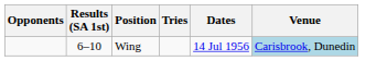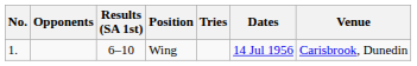+ column: No. | 1.
Wing | Venue: lightblue background -> no background
